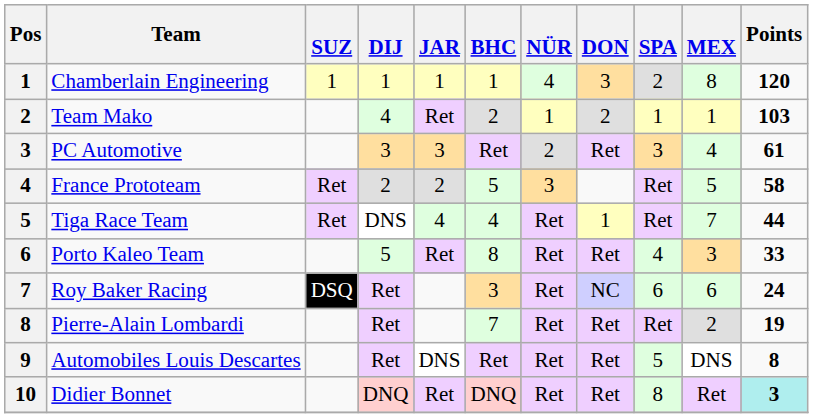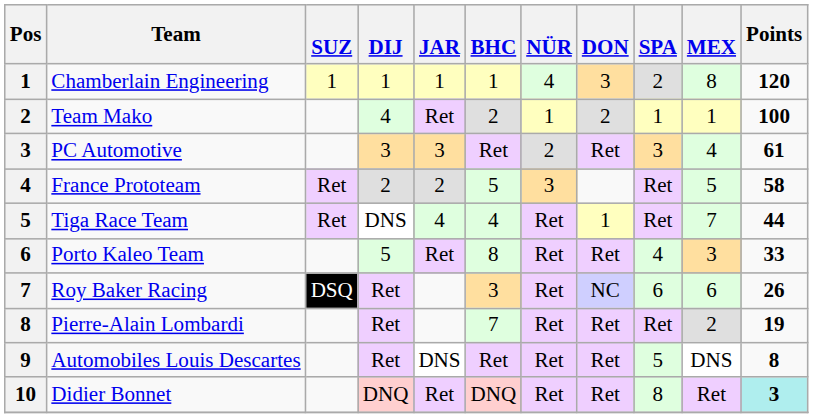Team Mako | Points: 103 -> 100
Roy Baker Racing | Points: 24 -> 26
